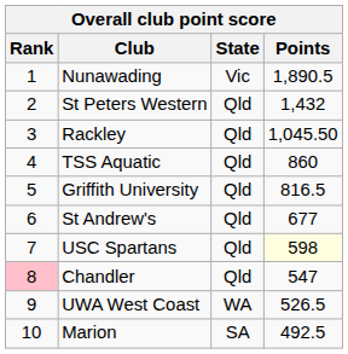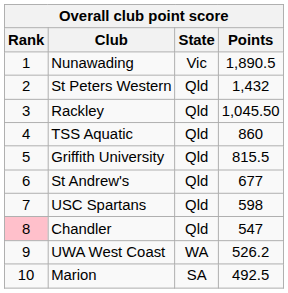Griffith University | Points: 816.5 -> 815.5
USC Spartans | Points: lightyellow background -> no background
UWA West Coast | Points: 526.5 -> 526.2
